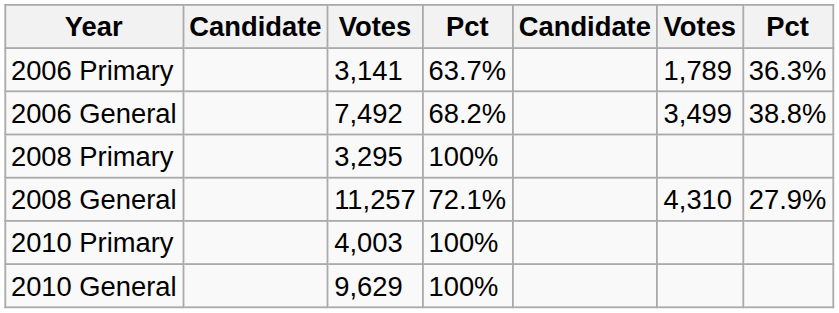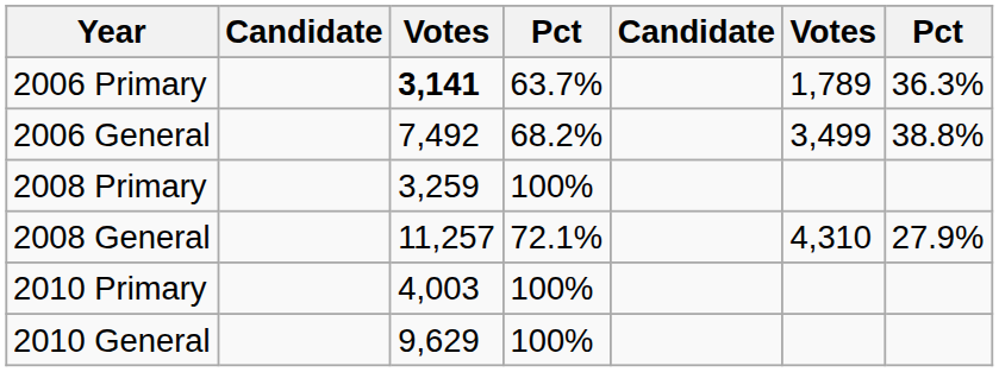2006 Primary | column 3: normal -> bold
2008 Primary | column 3: 3,295 -> 3,259
